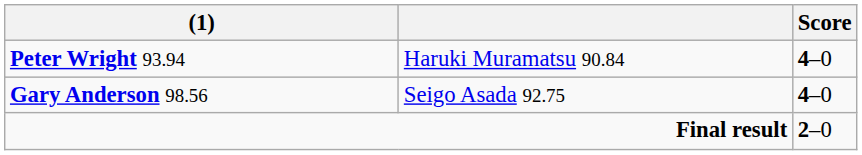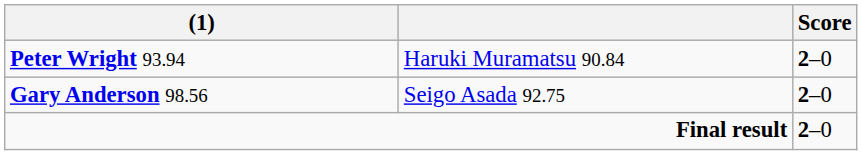Peter Wright 93.94 | Score: 4–0 -> 2–0
Gary Anderson 98.56 | Score: 4–0 -> 2–0
